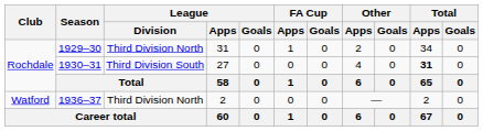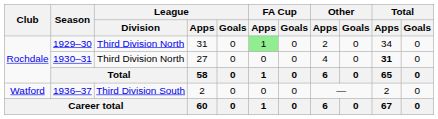1929–30 | FA Cup / Apps: no background -> lightgreen background
1930–31 | League / Division: Third Division South -> Third Division North
1936–37 | League / Division: Third Division North -> Third Division South
